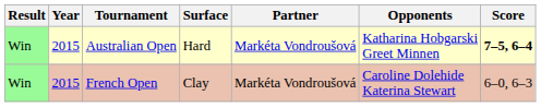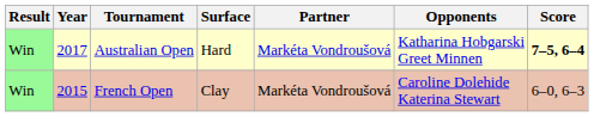Australian Open | Year: 2015 -> 2017
